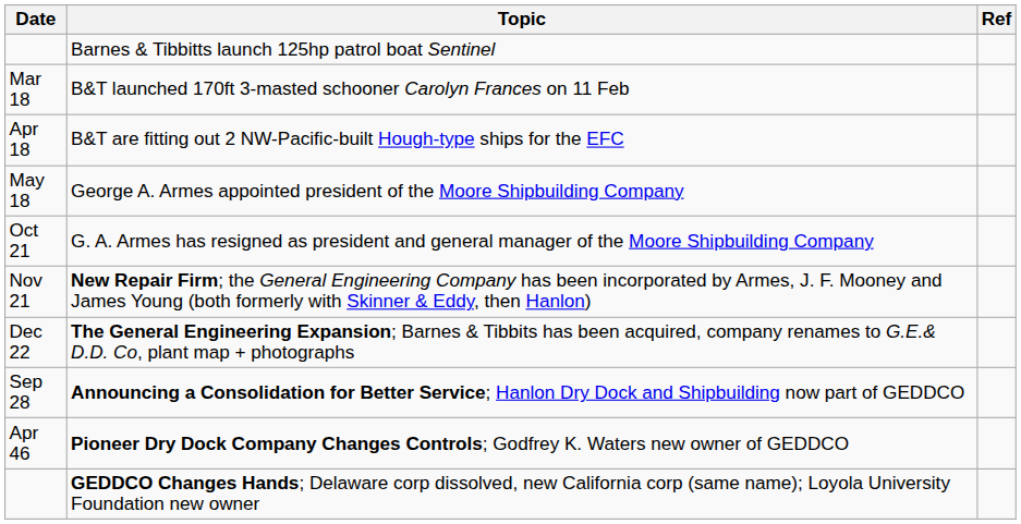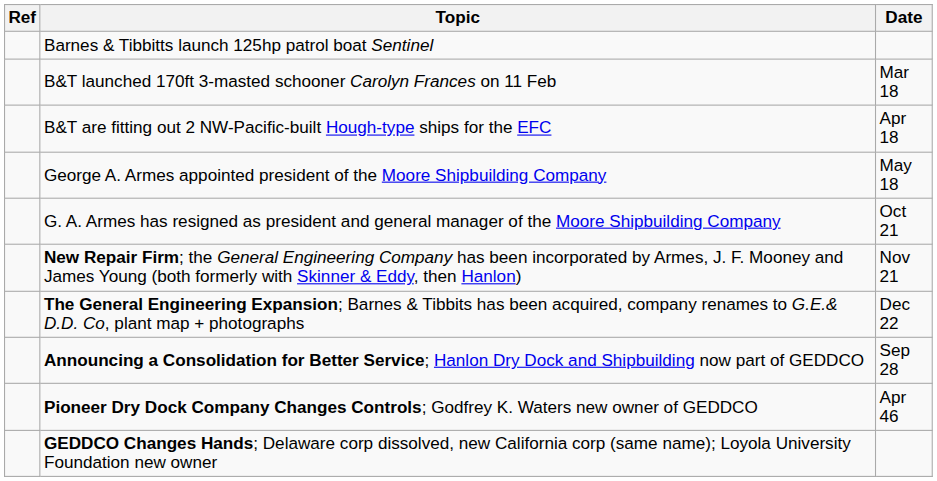columns swapped: Date <-> Ref
